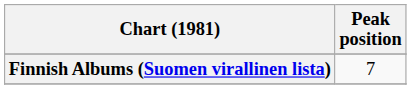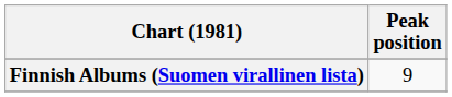Finnish Albums (Suomen virallinen lista) | Peak position: 7 -> 9
